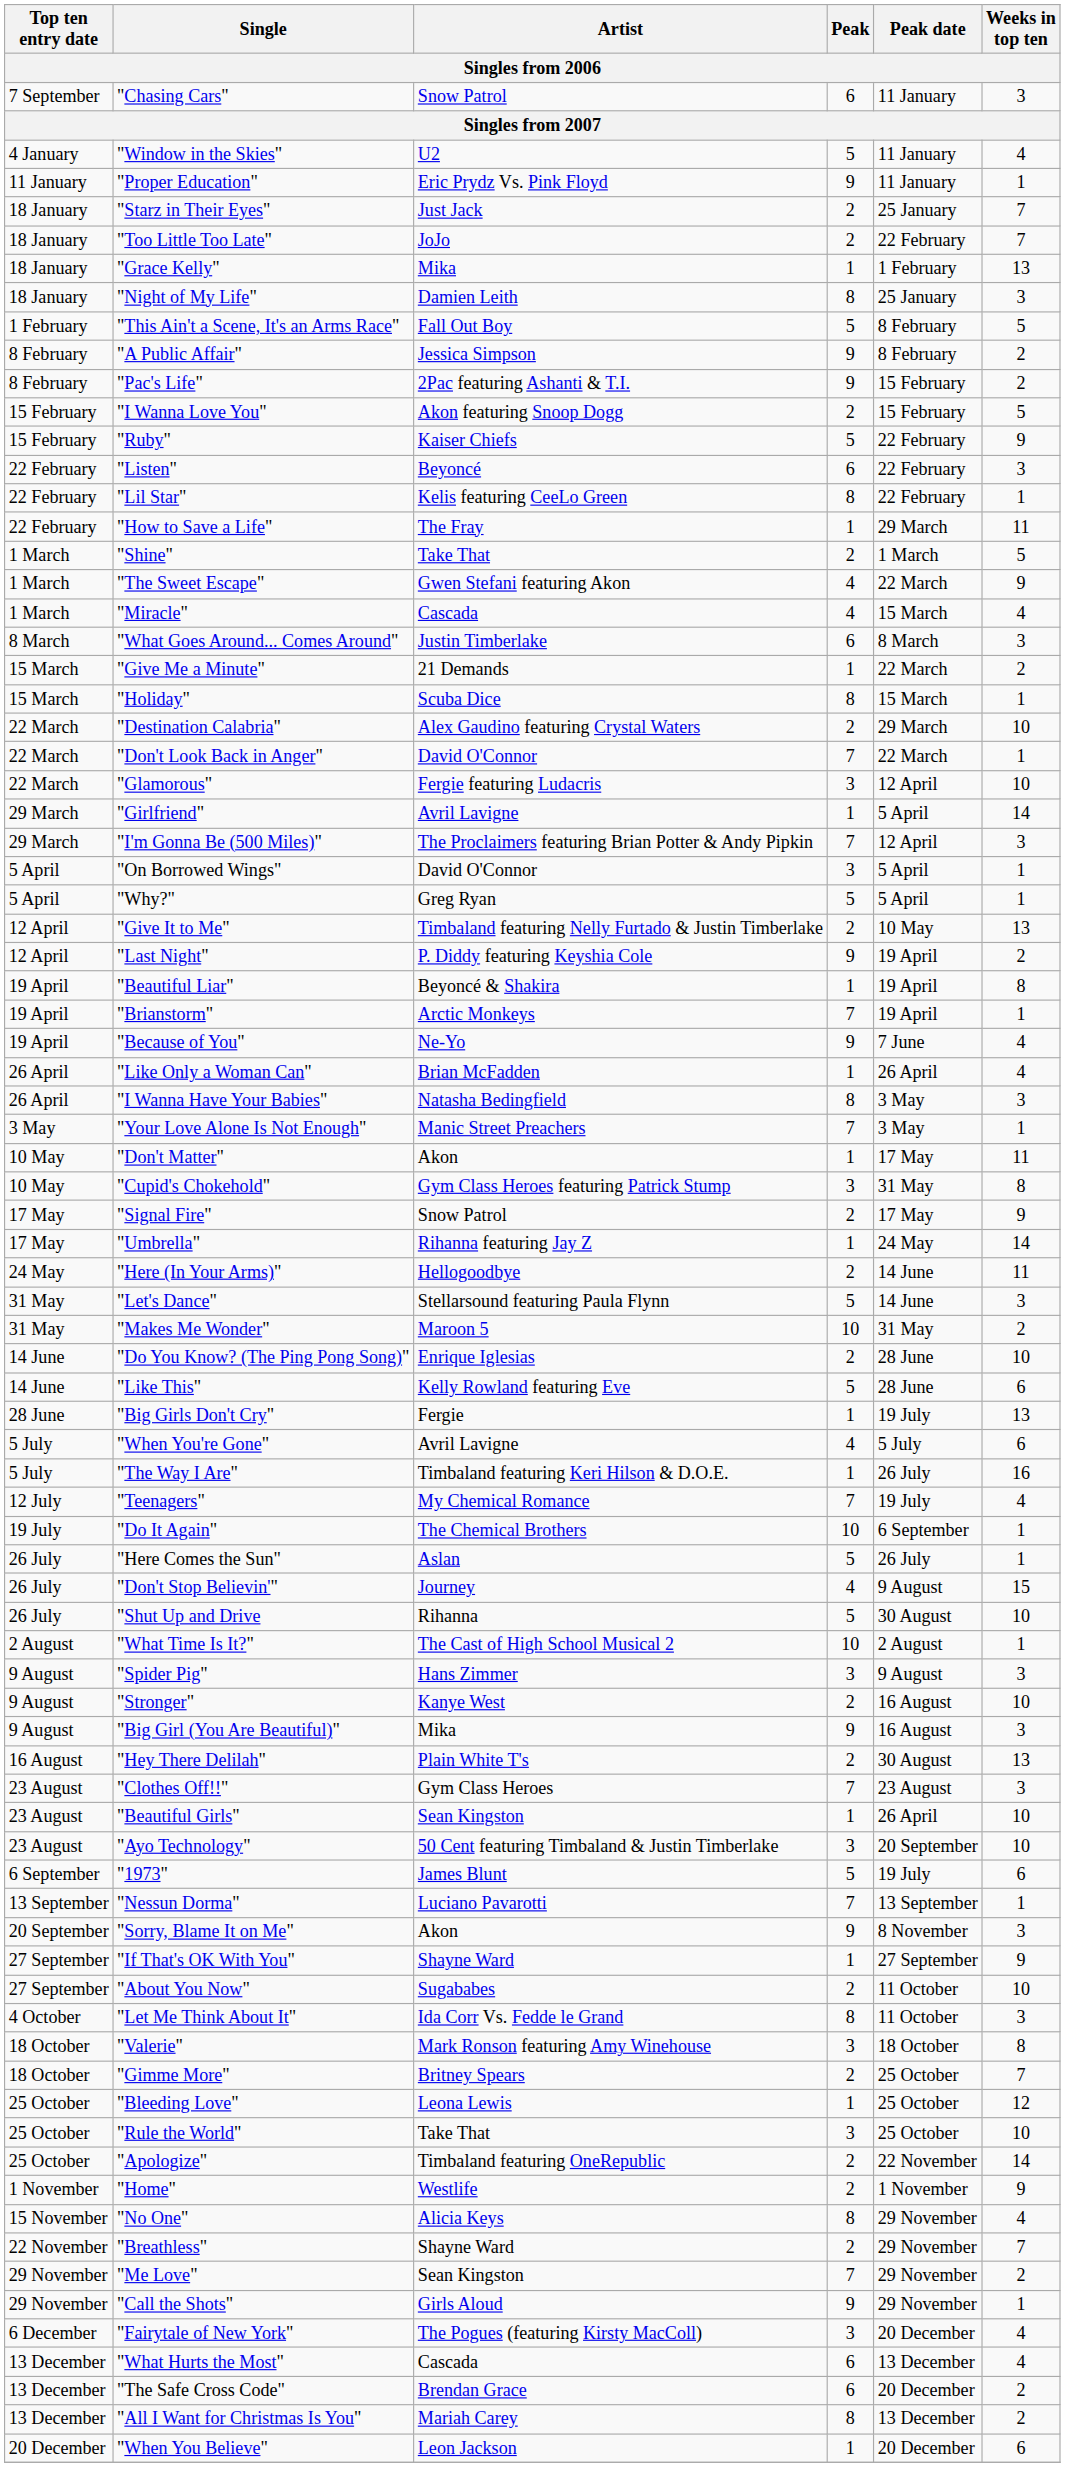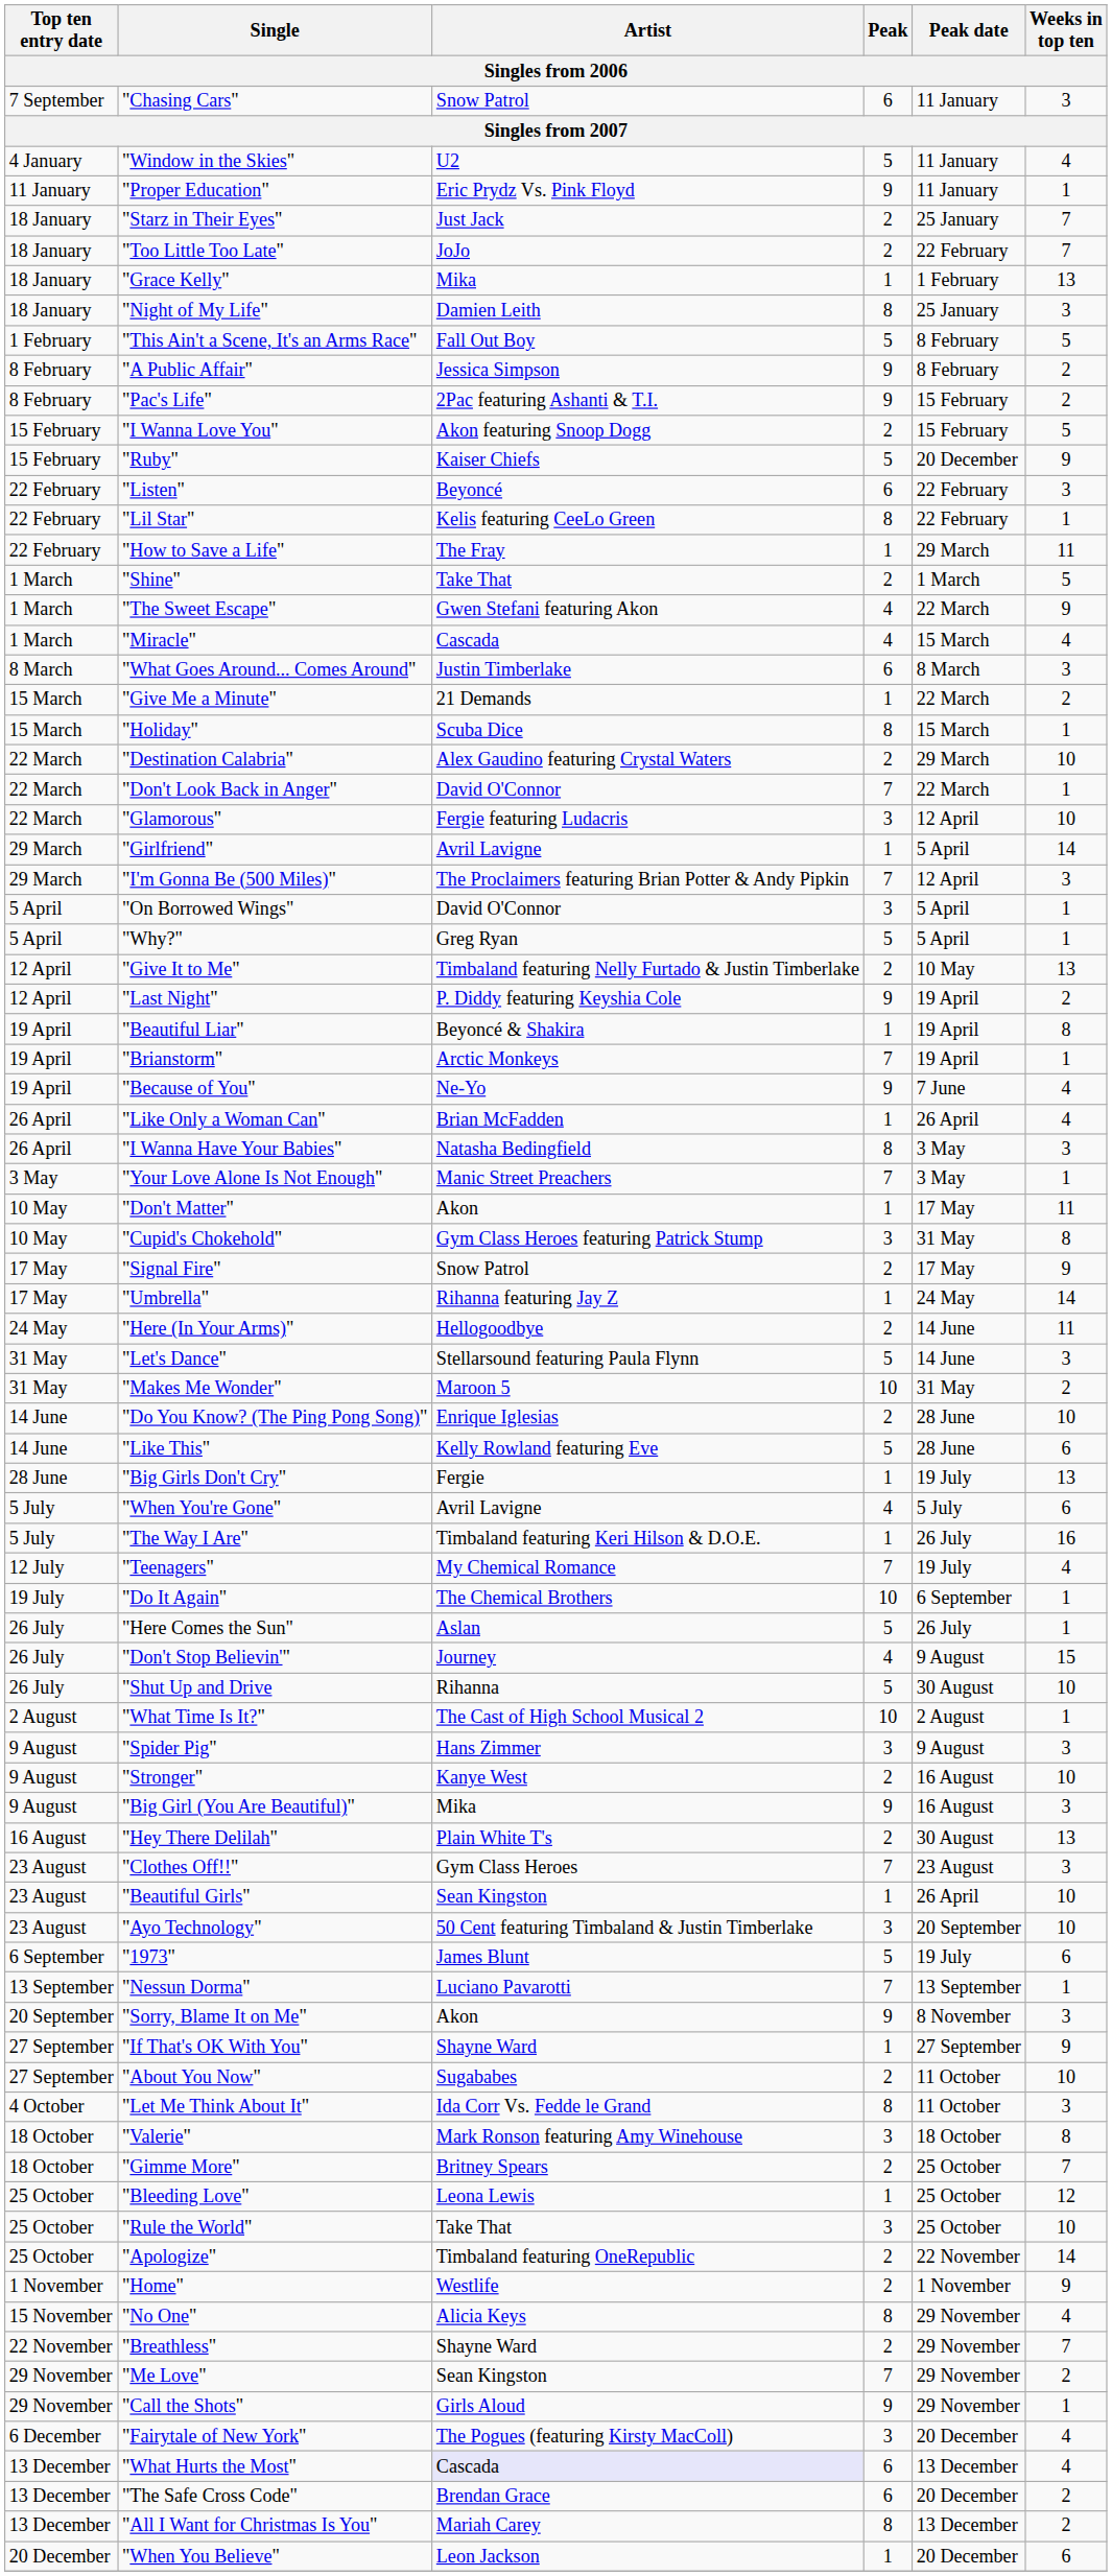"Ruby" | Peak date: 22 February -> 20 December
"What Hurts the Most" | Artist: no background -> lavender background
